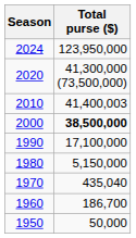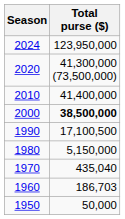2010 | Total purse ($): 41,400,003 -> 41,400,000
1990 | Total purse ($): 17,100,000 -> 17,100,500
1960 | Total purse ($): 186,700 -> 186,703
